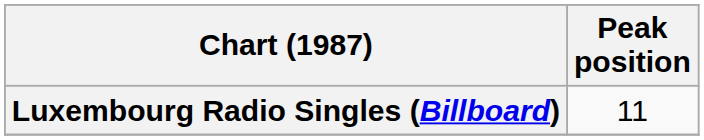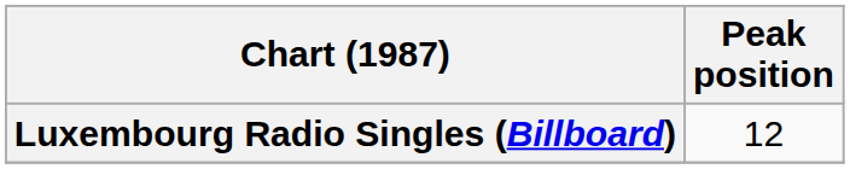Luxembourg Radio Singles (Billboard) | Peak position: 11 -> 12
